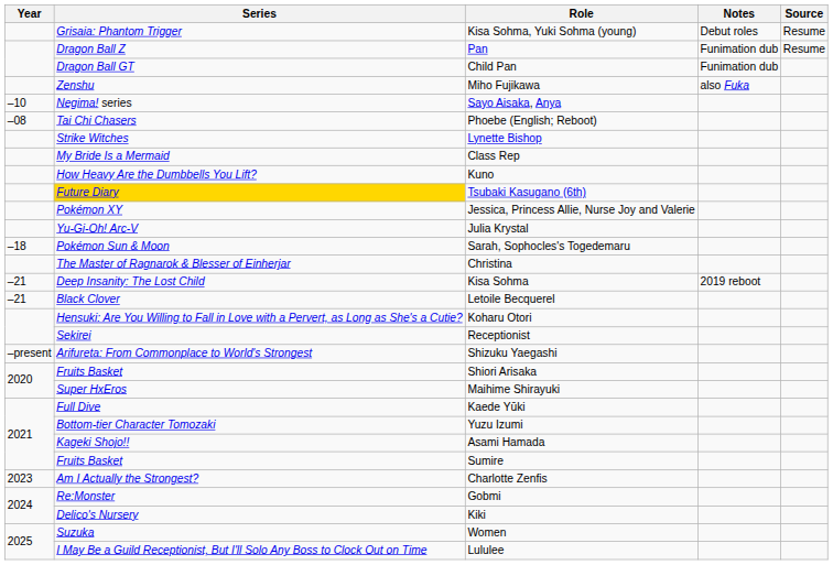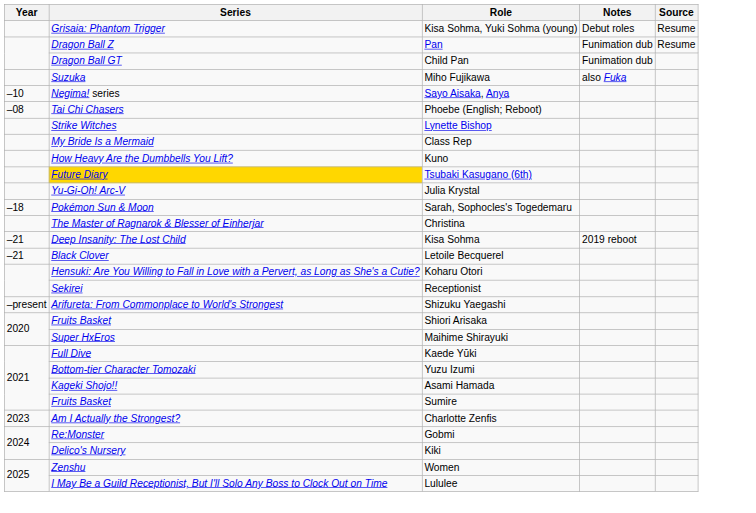Miho Fujikawa | Series: Zenshu -> Suzuka
- row: Pokémon XY | Jessica, Princess Allie, Nurse Joy and Valerie
Women | Series: Suzuka -> Zenshu
